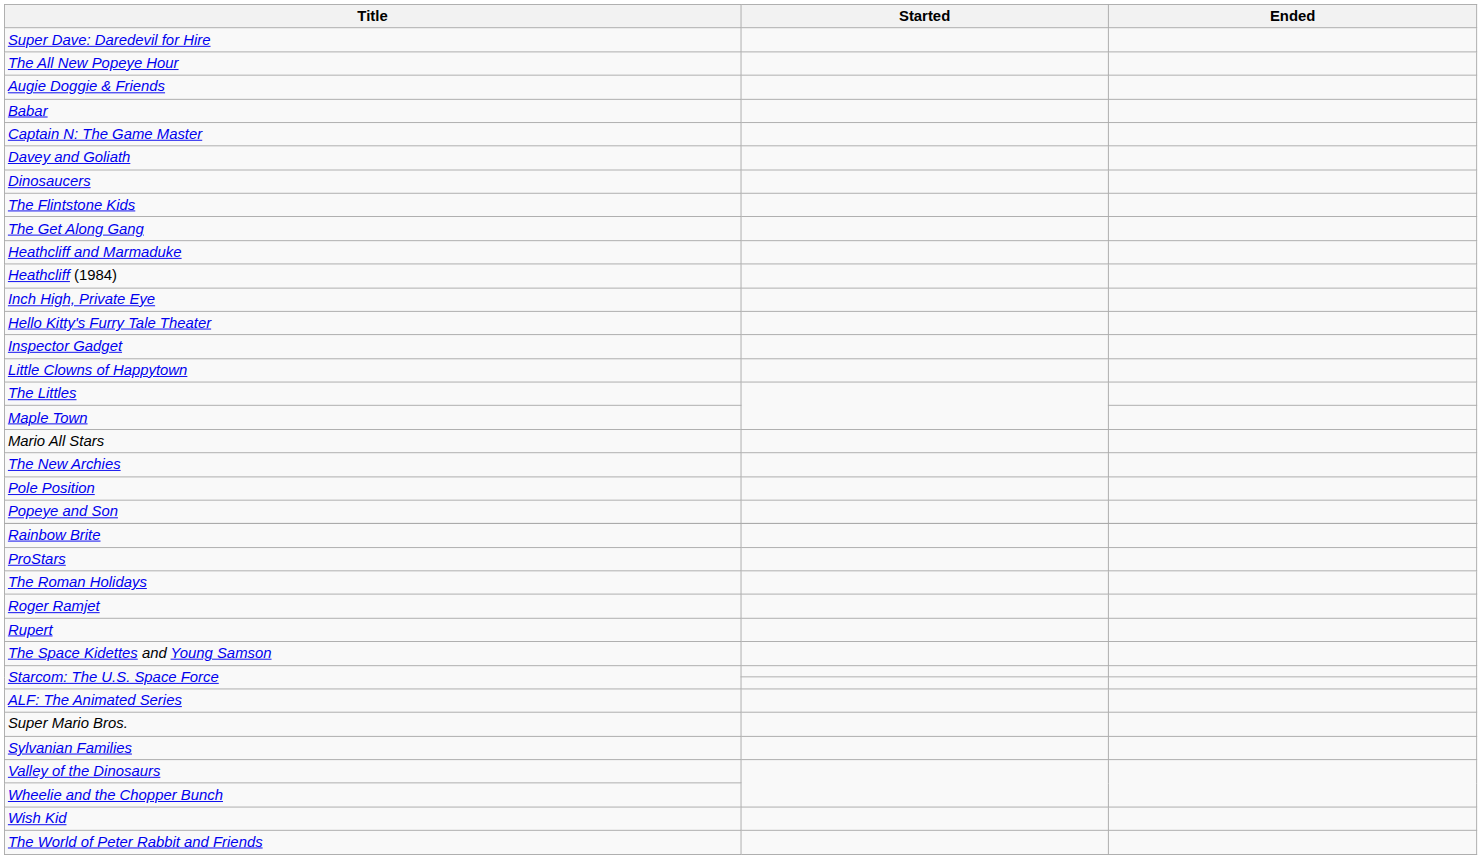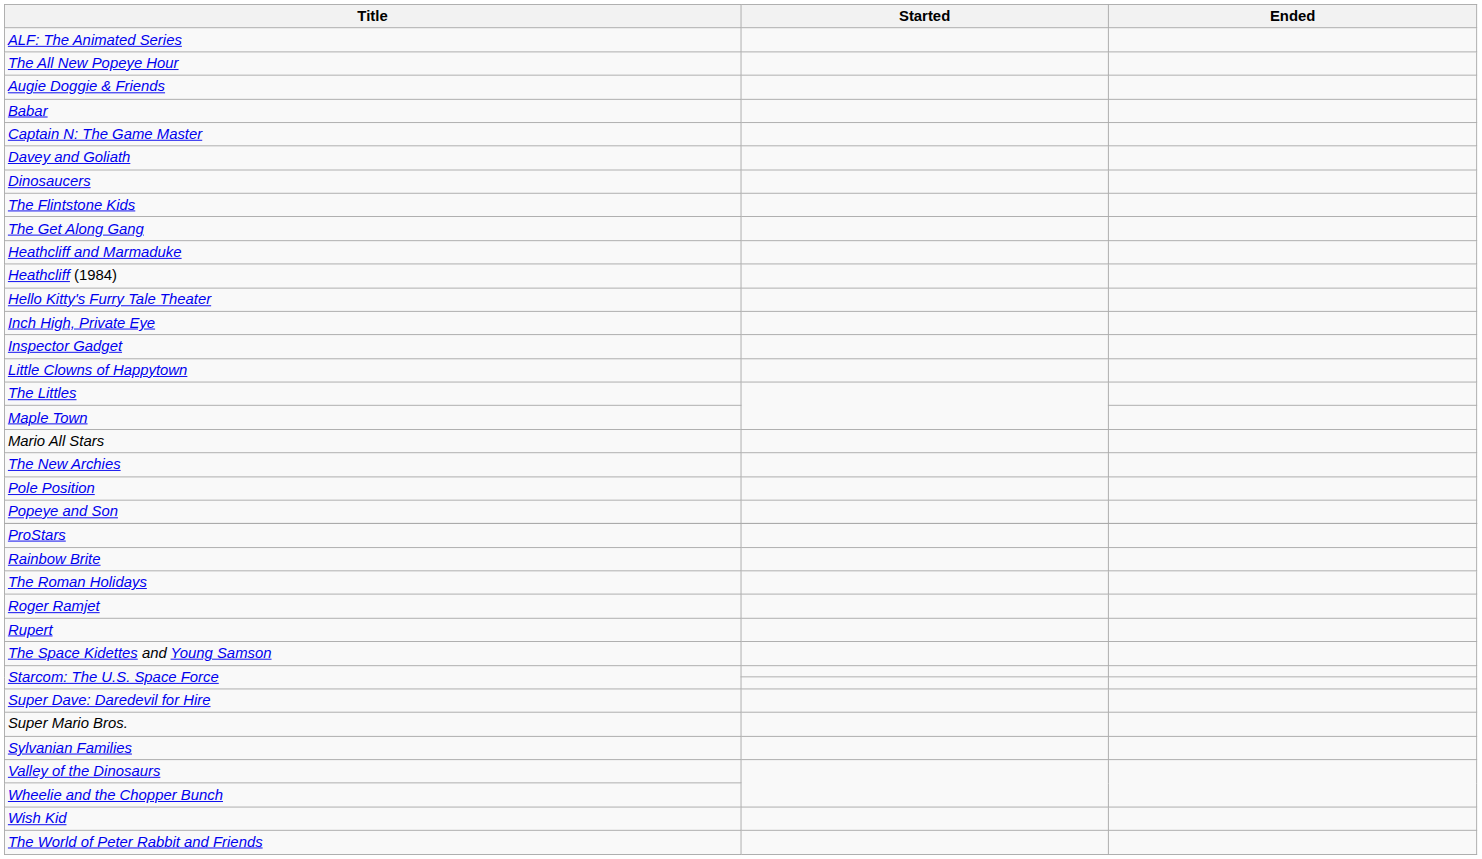rows swapped: ALF: The Animated Series <-> Super Dave: Daredevil for Hire
rows swapped: Hello Kitty's Furry Tale Theater <-> Inch High, Private Eye
rows swapped: ProStars <-> Rainbow Brite
